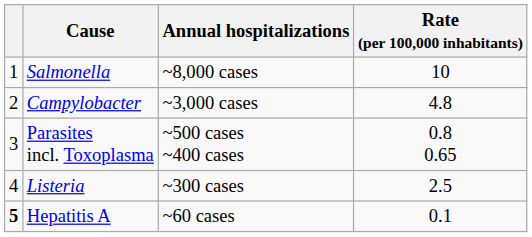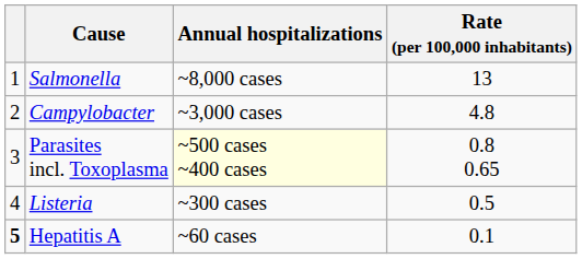Salmonella | Rate (per 100,000 inhabitants): 10 -> 13
Parasites incl. Toxoplasma | Annual hospitalizations: no background -> lightyellow background
Listeria | Rate (per 100,000 inhabitants): 2.5 -> 0.5
